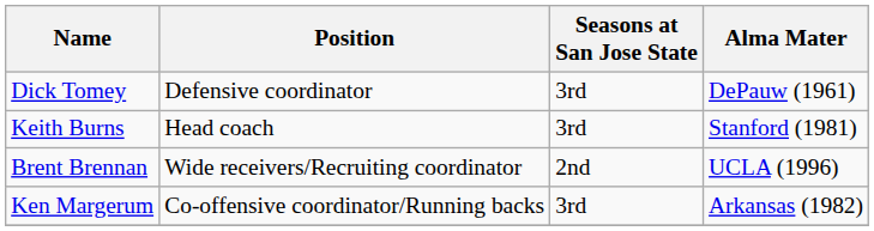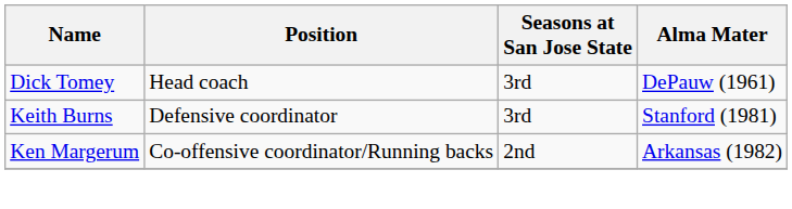Dick Tomey | Position: Defensive coordinator -> Head coach
Keith Burns | Position: Head coach -> Defensive coordinator
- row: Brent Brennan | Wide receivers/Recruiting coordinator | 2nd | UCLA (1996)
Ken Margerum | Seasons at San Jose State: 3rd -> 2nd
